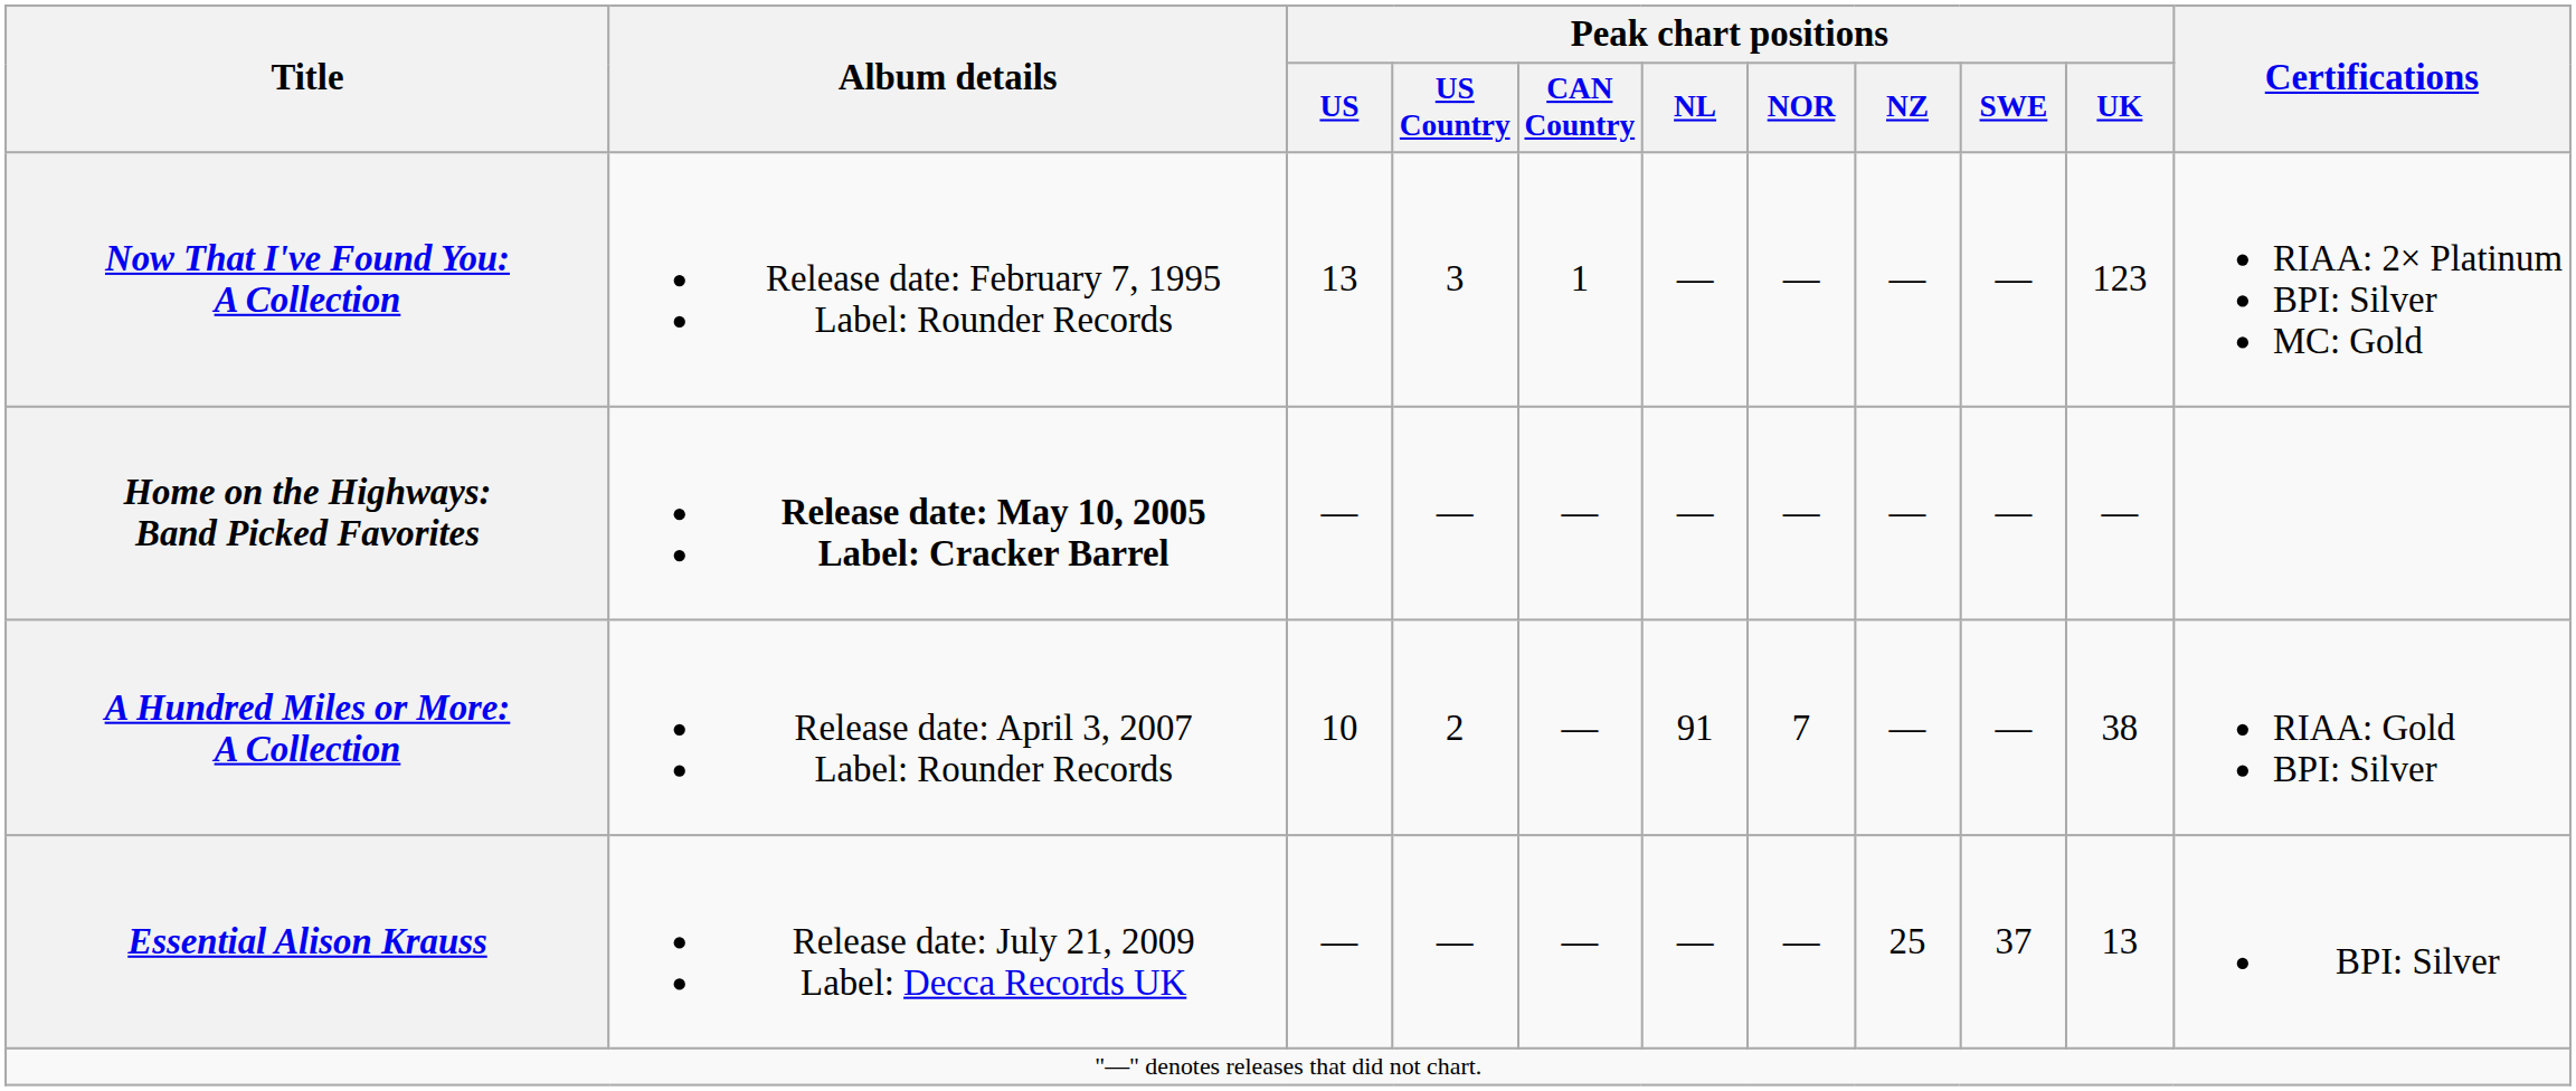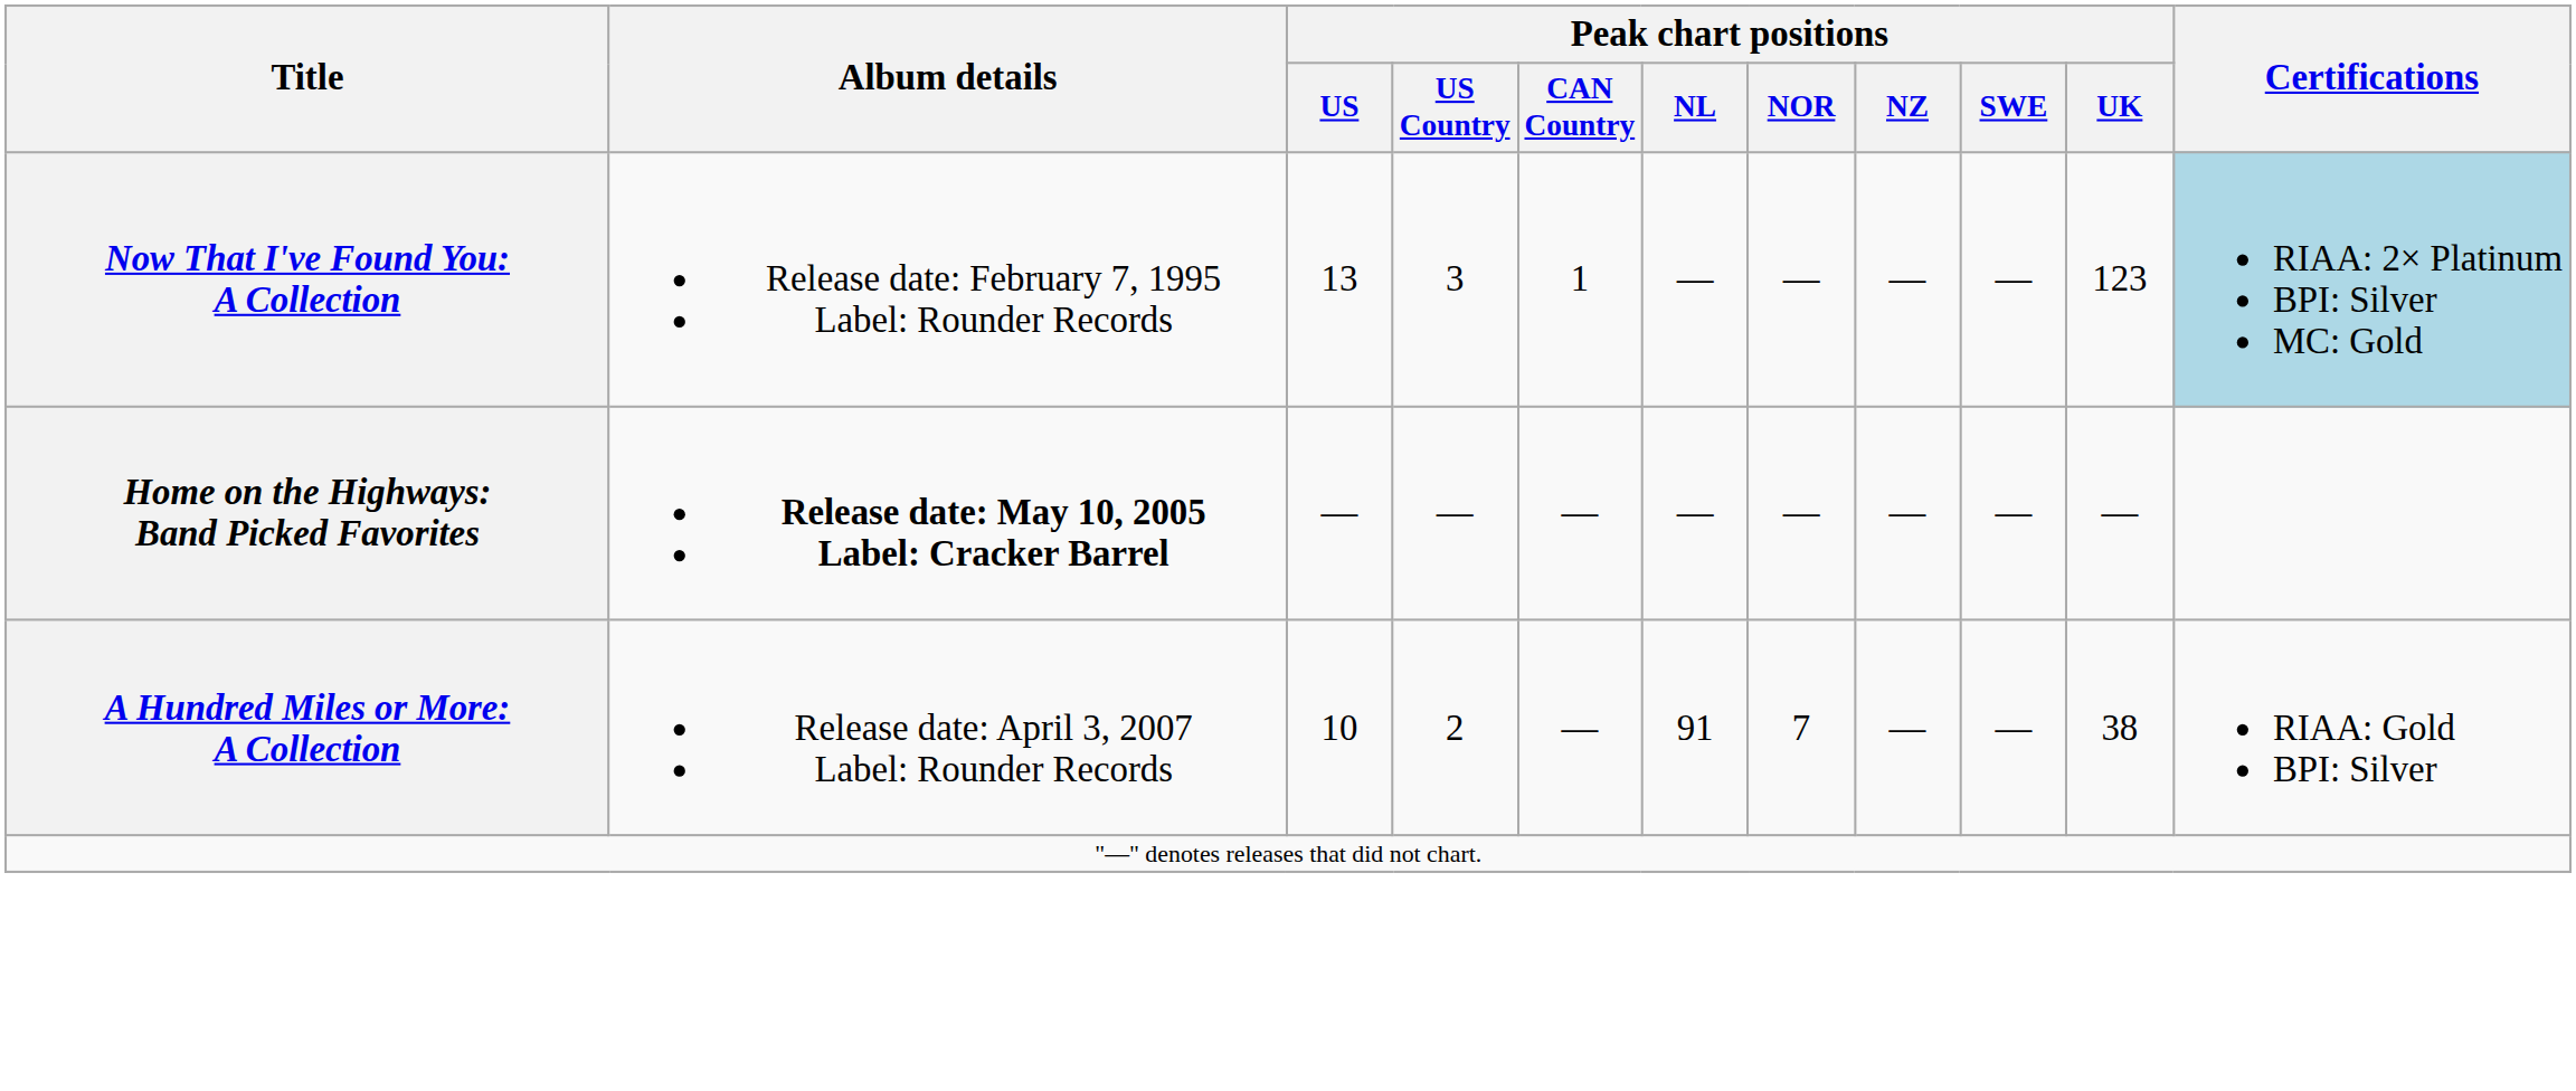Now That I've Found You: A Collection | Certifications: no background -> lightblue background
- row: Essential Alison Krauss | Release date: July 21, 2009 Label: Decca Records UK | — | — | — | — | — | 25 | 37 | 13 | BPI: Silver
